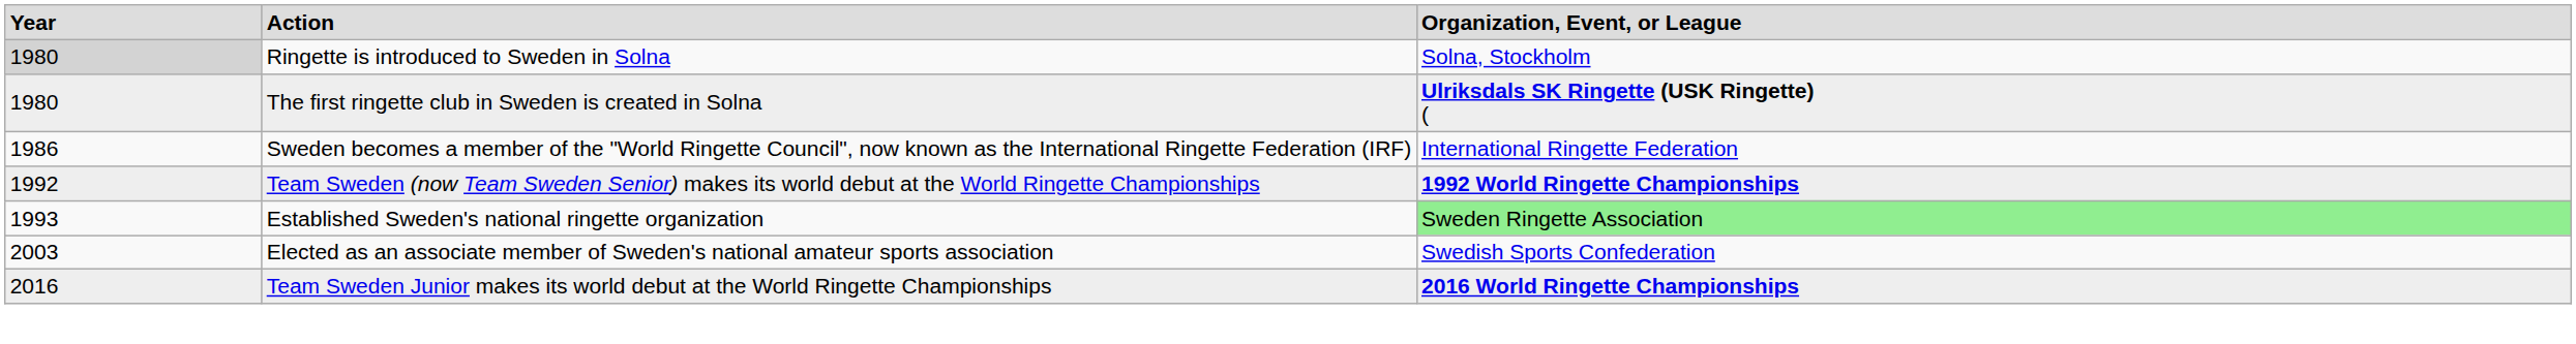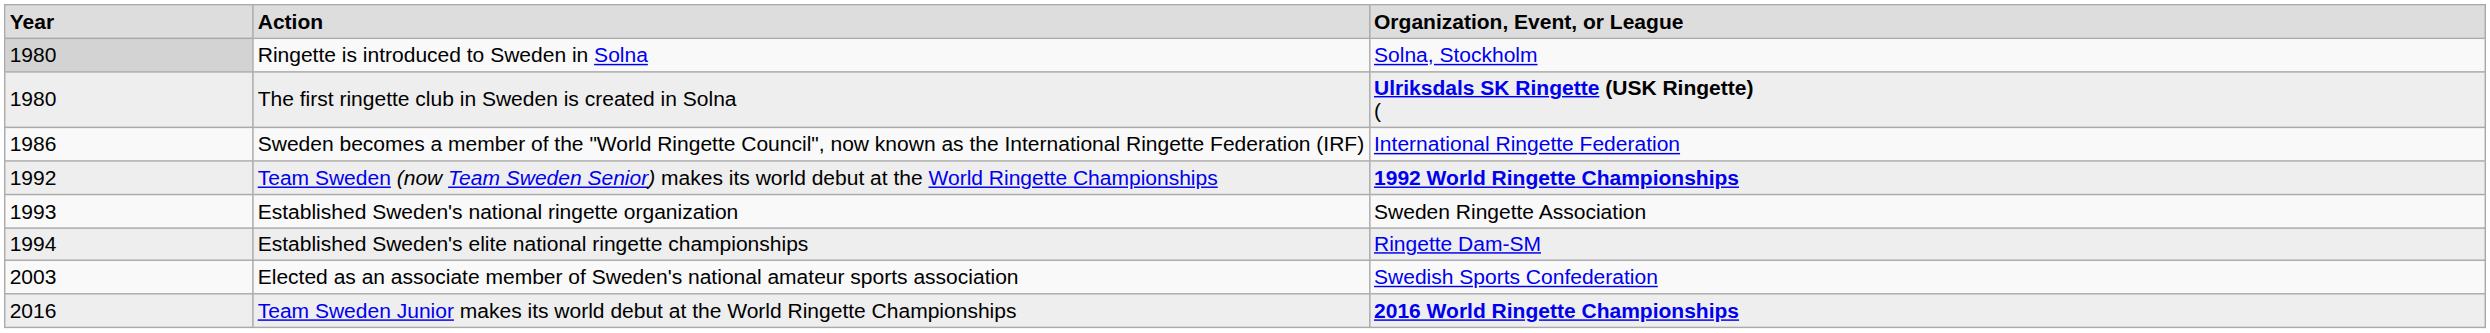Established Sweden's national ringette organization | column 3: lightgreen background -> no background
+ row: 1994 | Established Sweden's elite national ringette championships | Ringette Dam-SM
